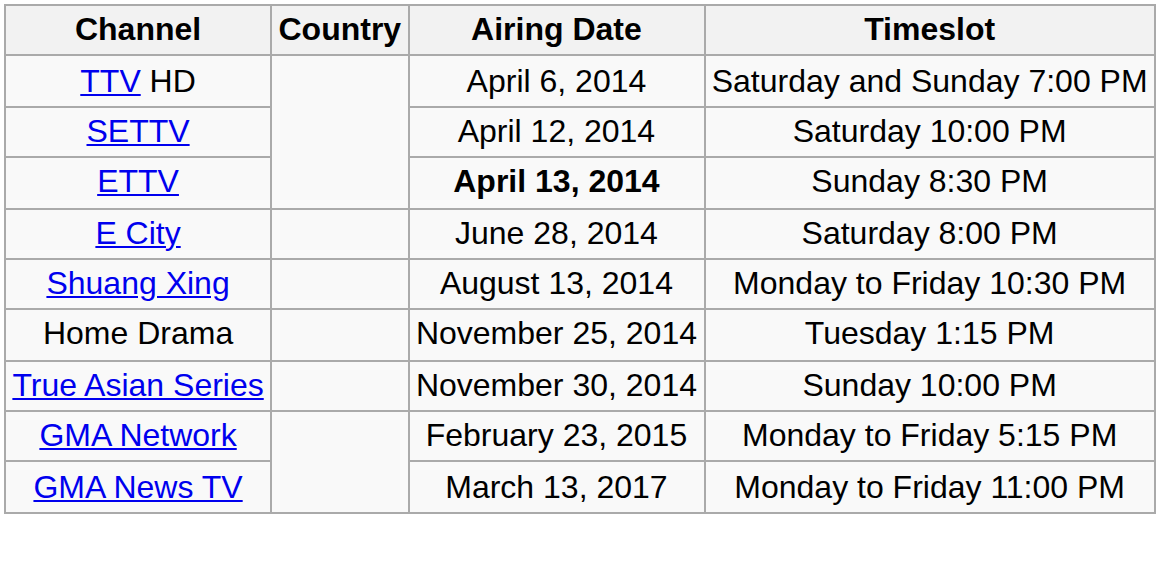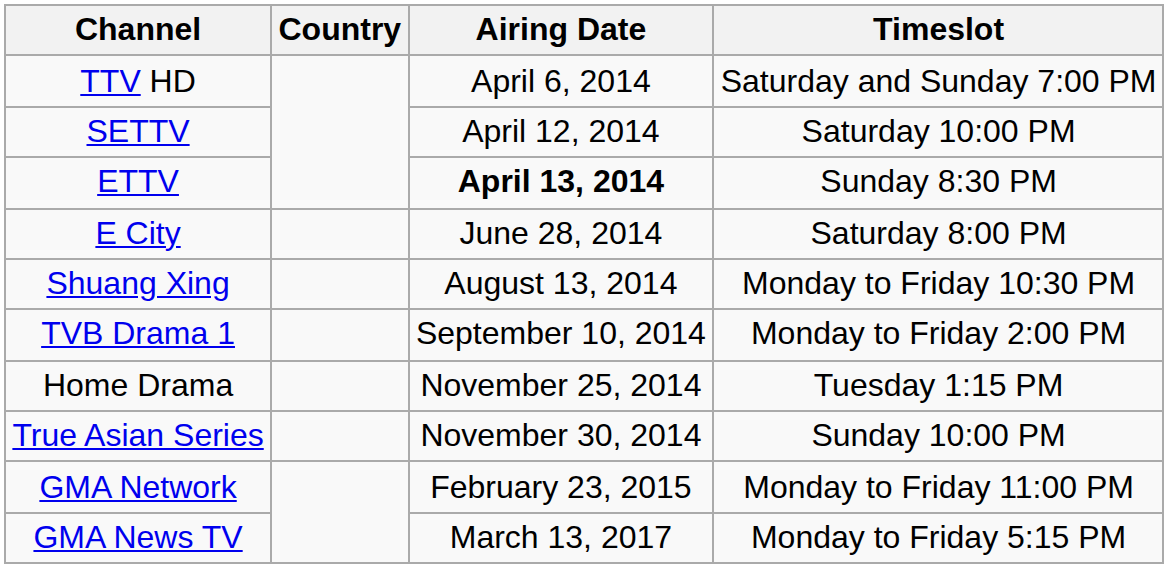+ row: TVB Drama 1 | September 10, 2014 | Monday to Friday 2:00 PM
GMA Network | Timeslot: Monday to Friday 5:15 PM -> Monday to Friday 11:00 PM
GMA News TV | Timeslot: Monday to Friday 11:00 PM -> Monday to Friday 5:15 PM
